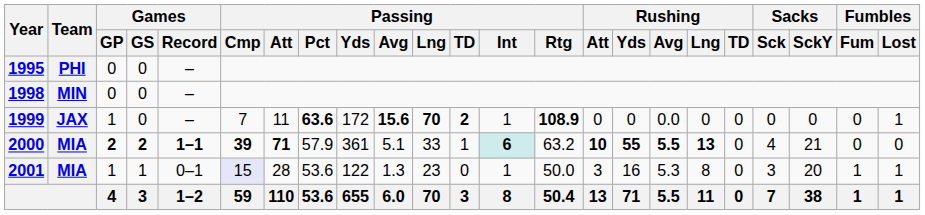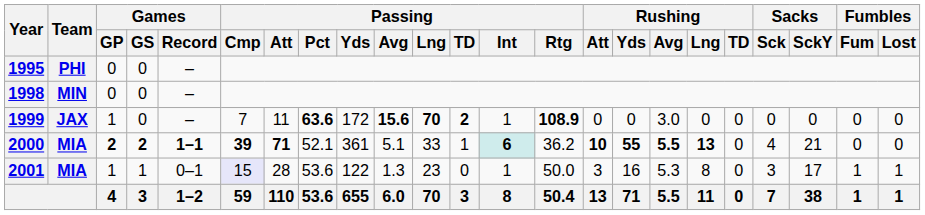1999 | Rushing / Avg: 0.0 -> 3.0
1999 | Fumbles / Lost: 1 -> 0
2000 | Passing / Pct: 57.9 -> 52.1
2000 | Passing / Rtg: 63.2 -> 36.2
2001 | Sacks / SckY: 20 -> 17
